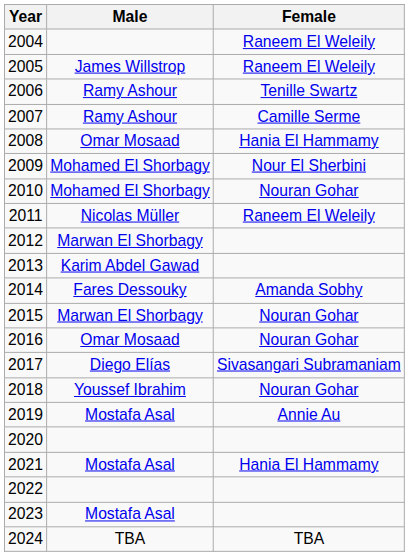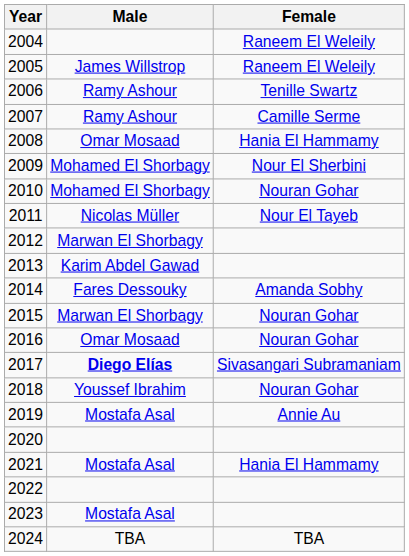2011 | Female: Raneem El Weleily -> Nour El Tayeb
2017 | Male: normal -> bold
